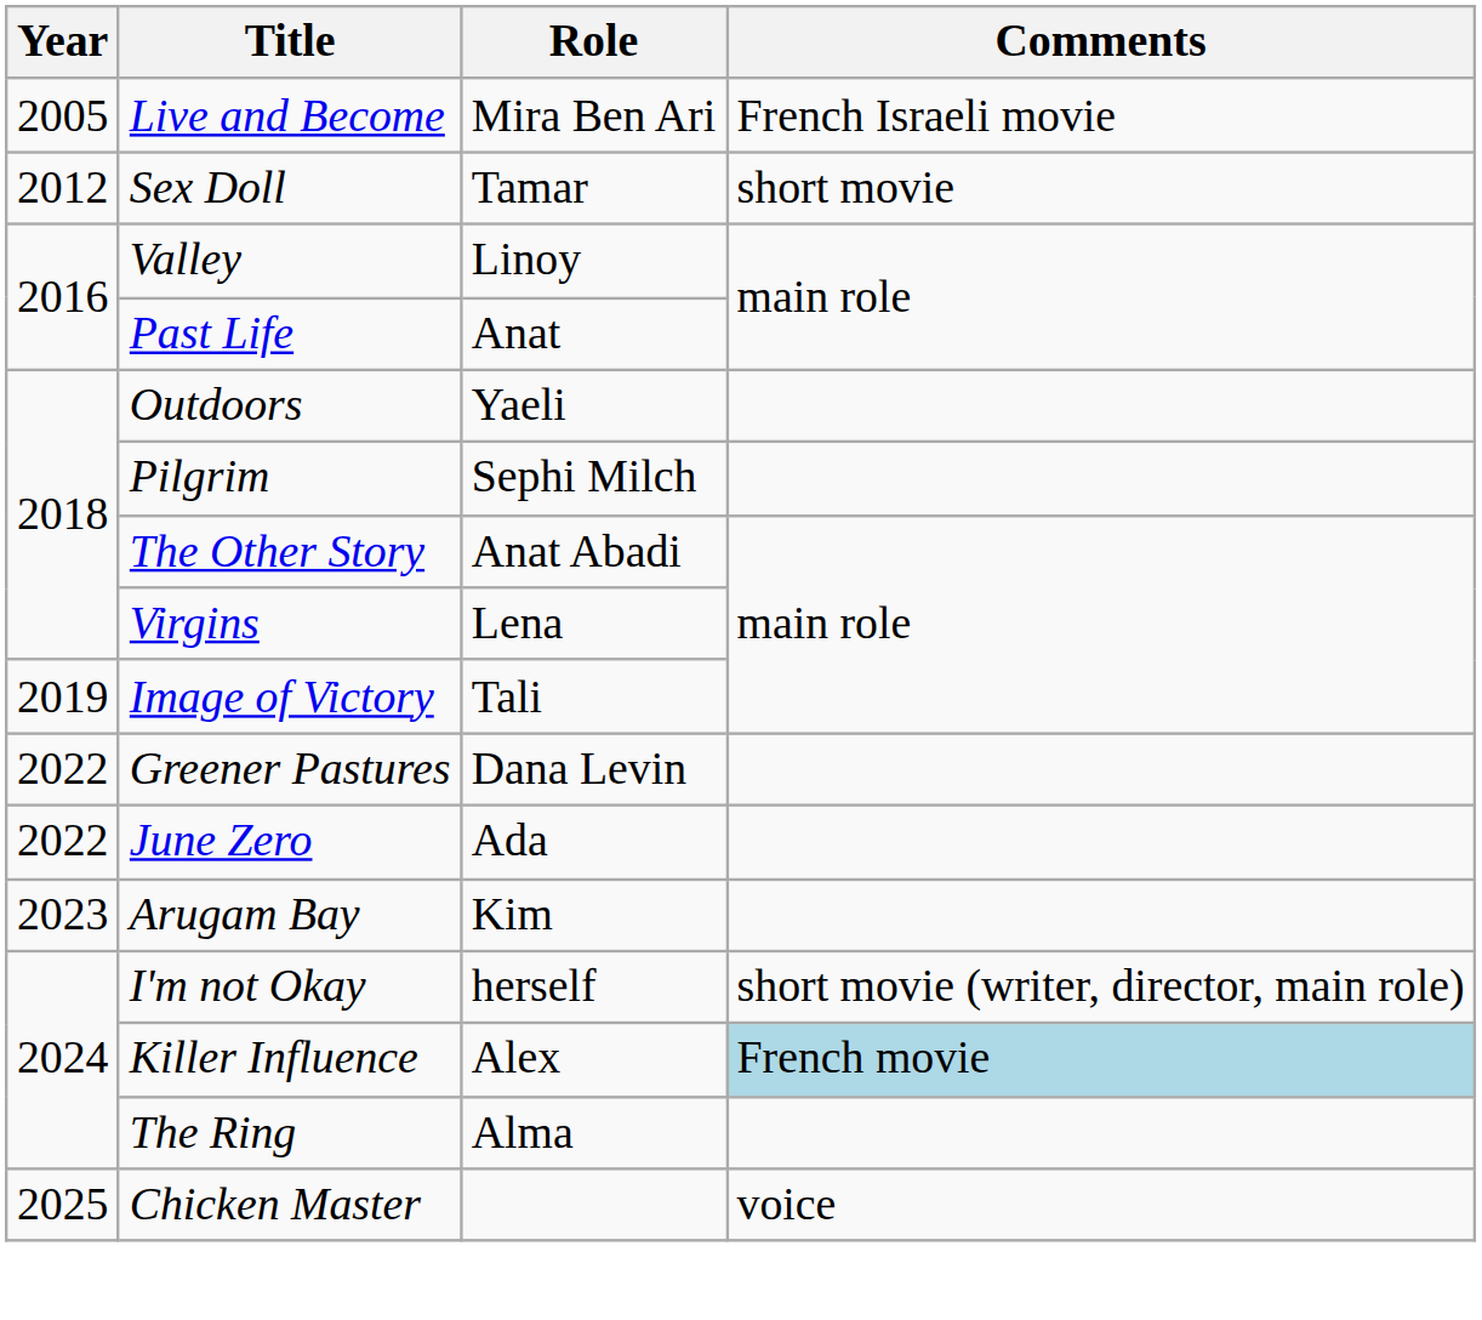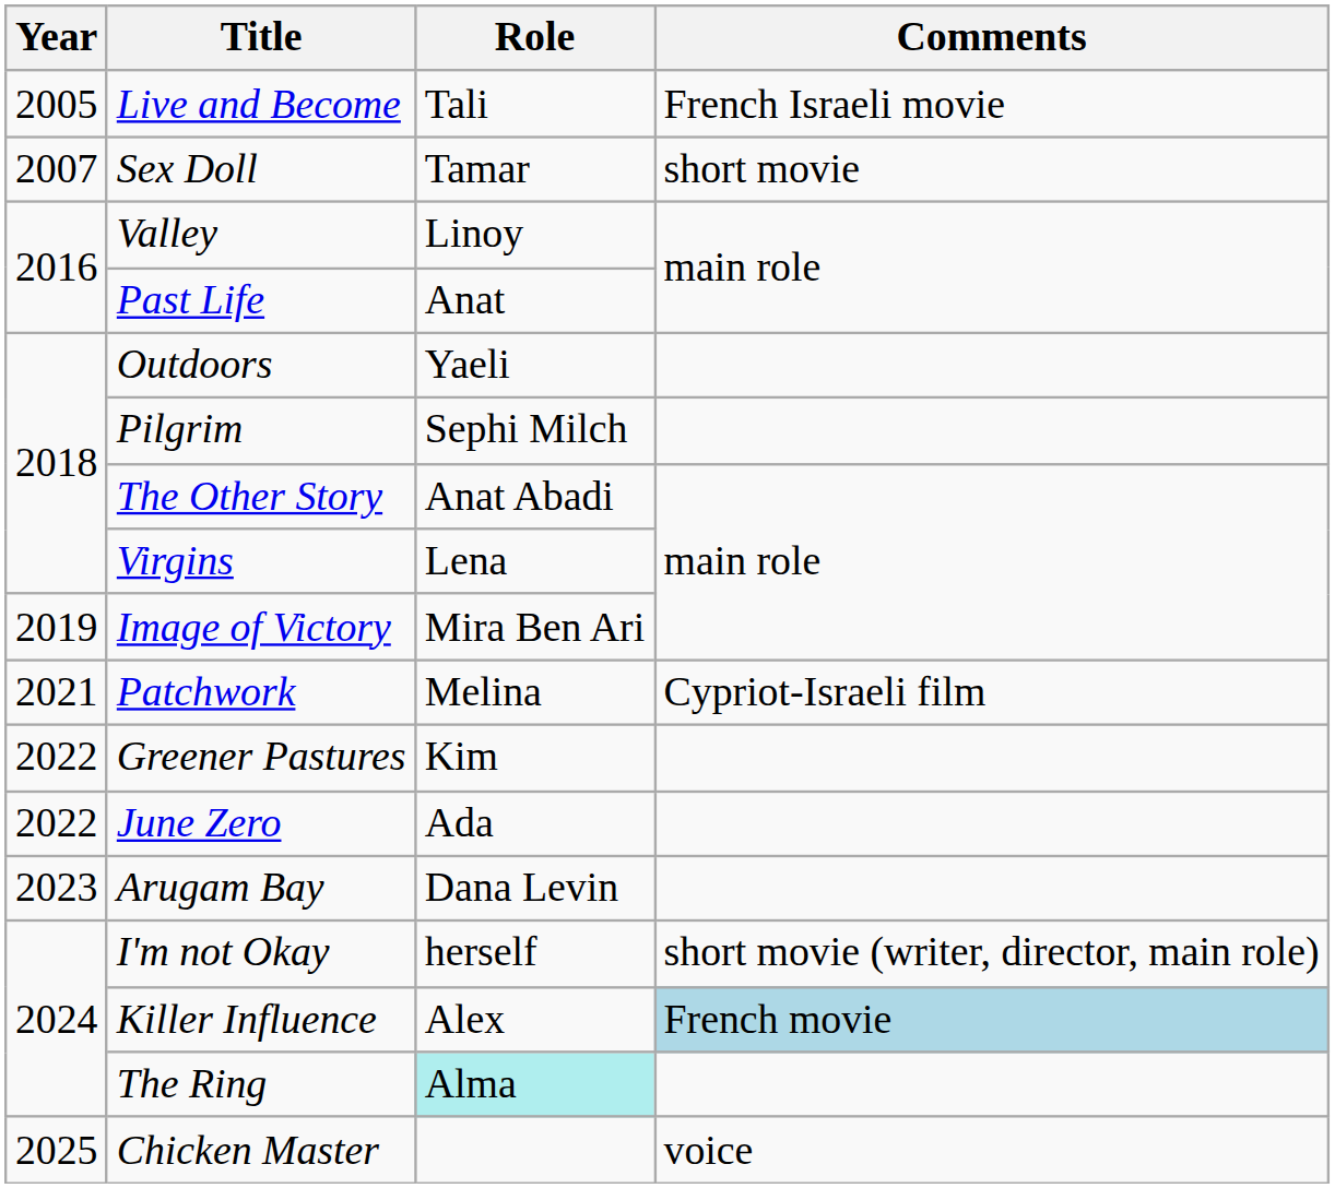Live and Become | Role: Mira Ben Ari -> Tali
Sex Doll | Year: 2012 -> 2007
Image of Victory | Role: Tali -> Mira Ben Ari
+ row: 2021 | Patchwork | Melina | Cypriot-Israeli film
Greener Pastures | Role: Dana Levin -> Kim
Arugam Bay | Role: Kim -> Dana Levin
The Ring | Role: no background -> paleturquoise background
